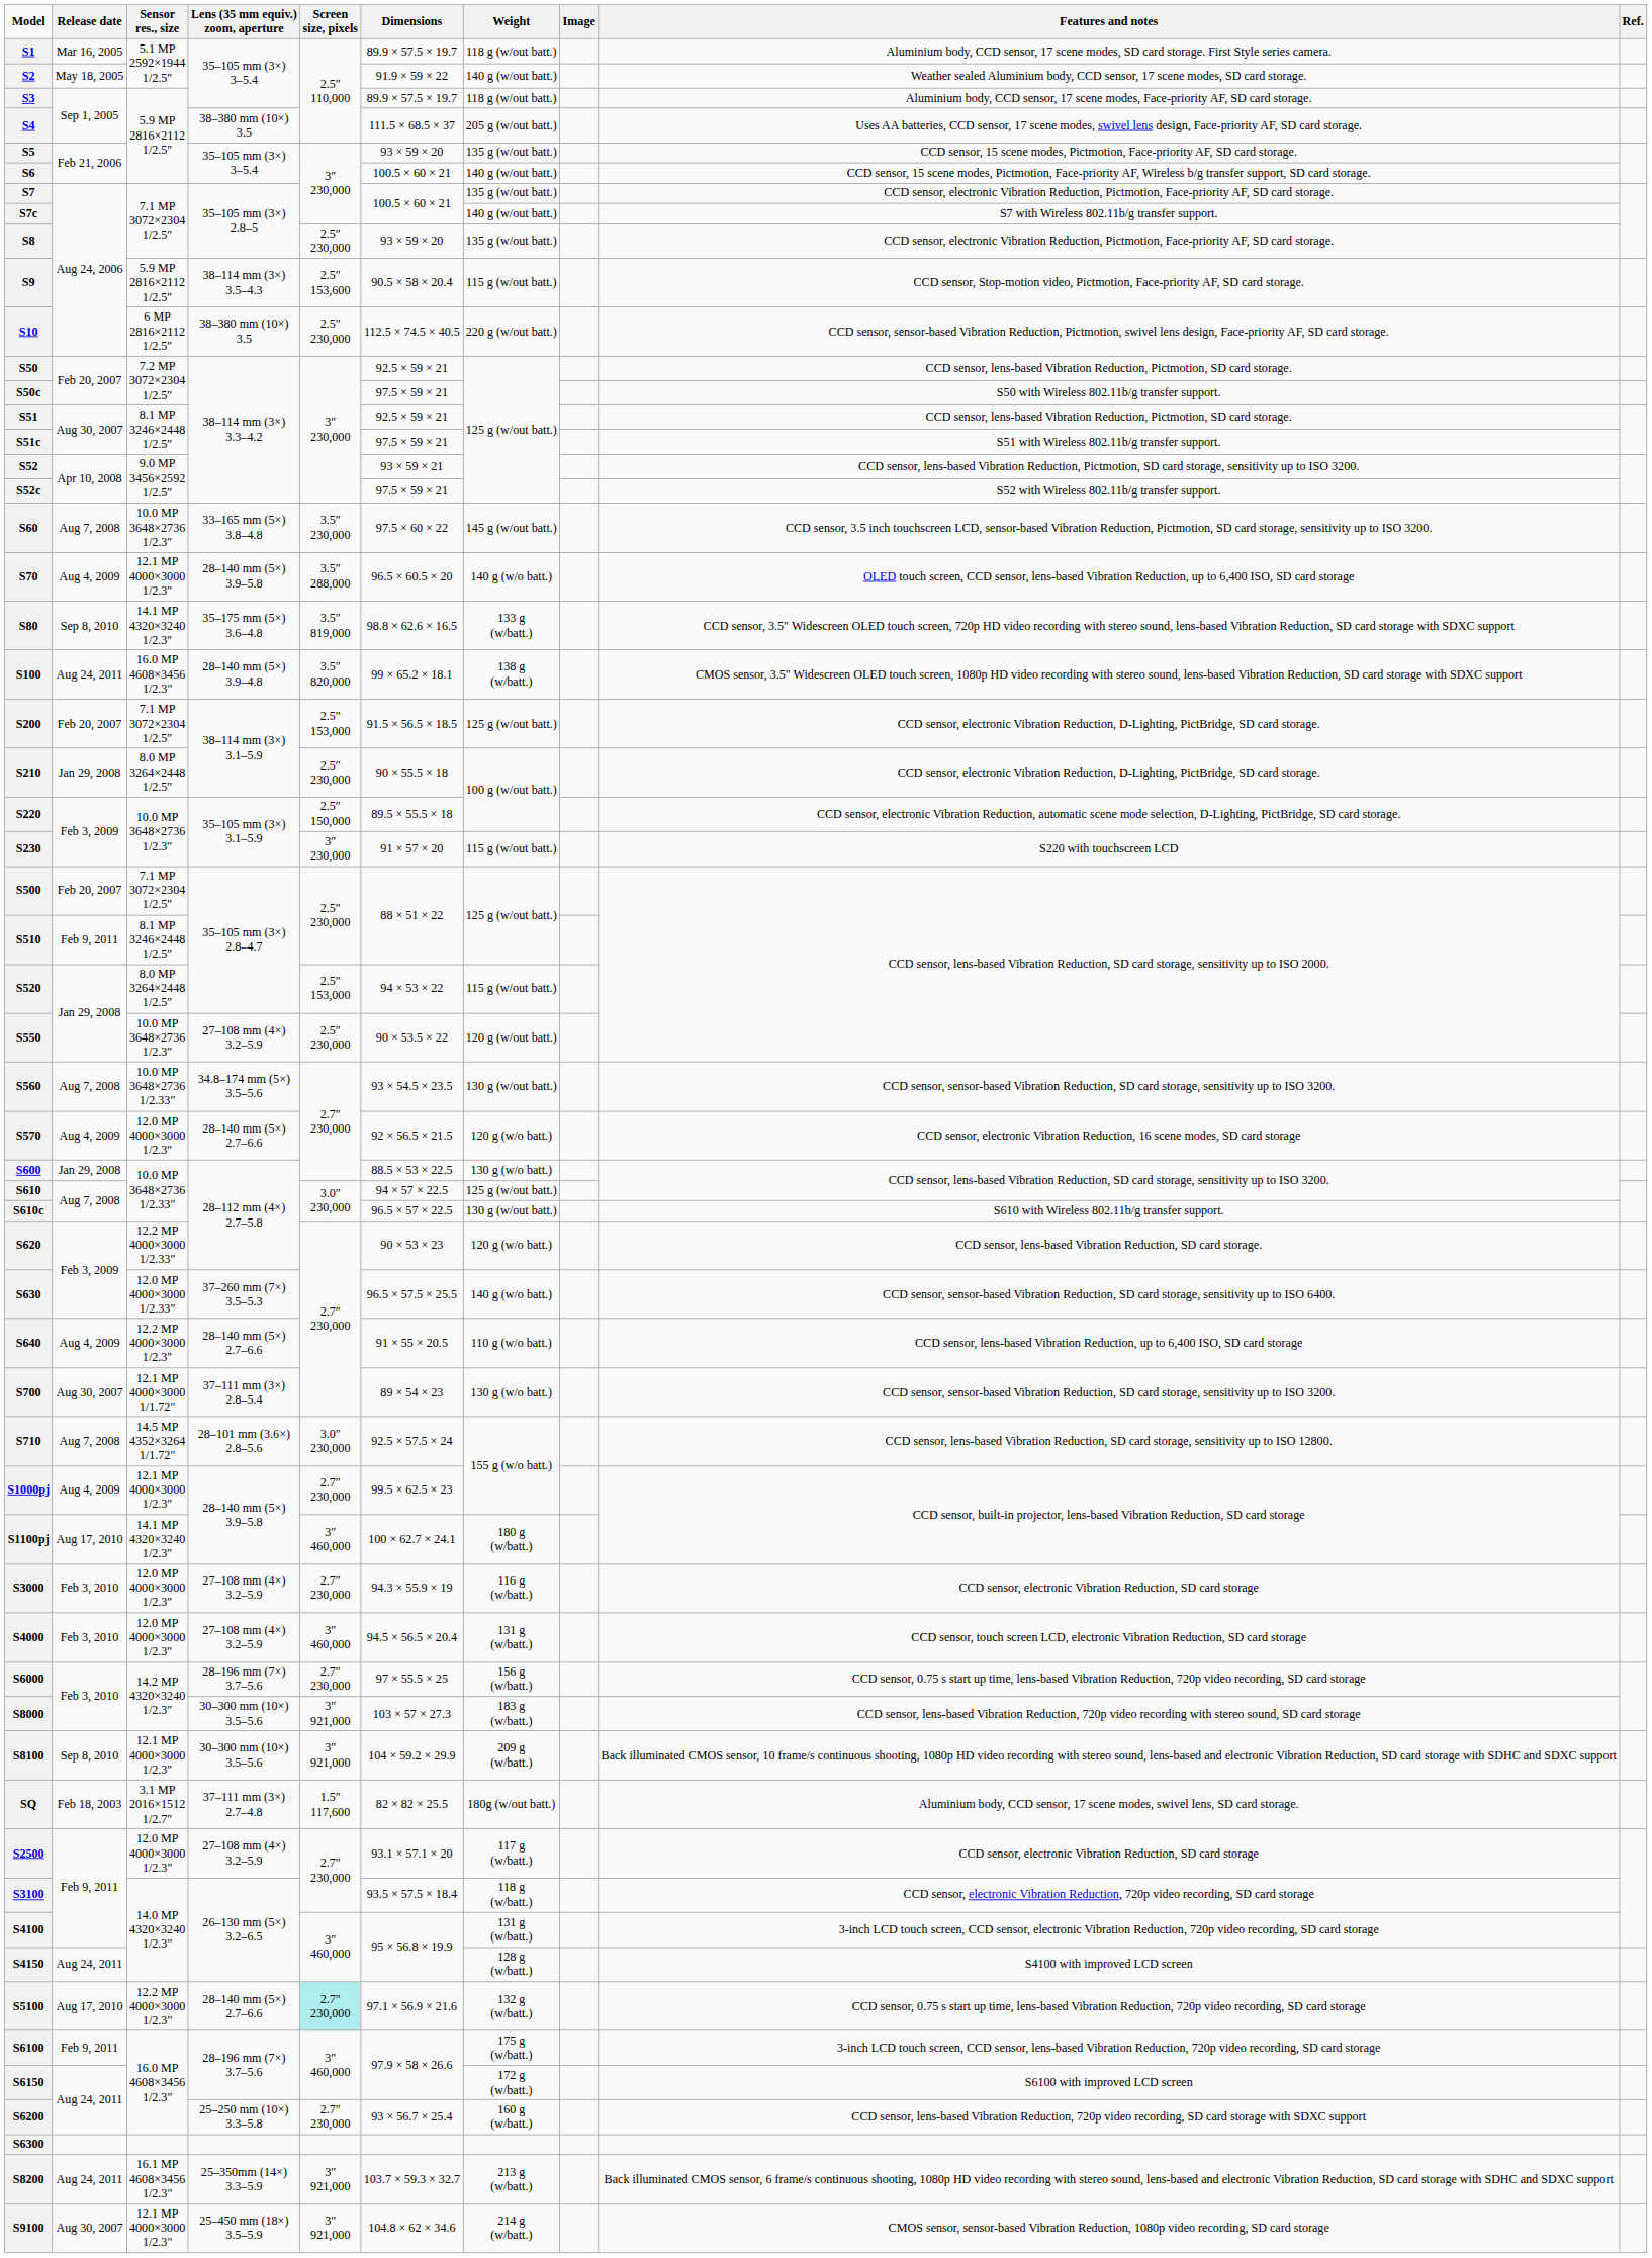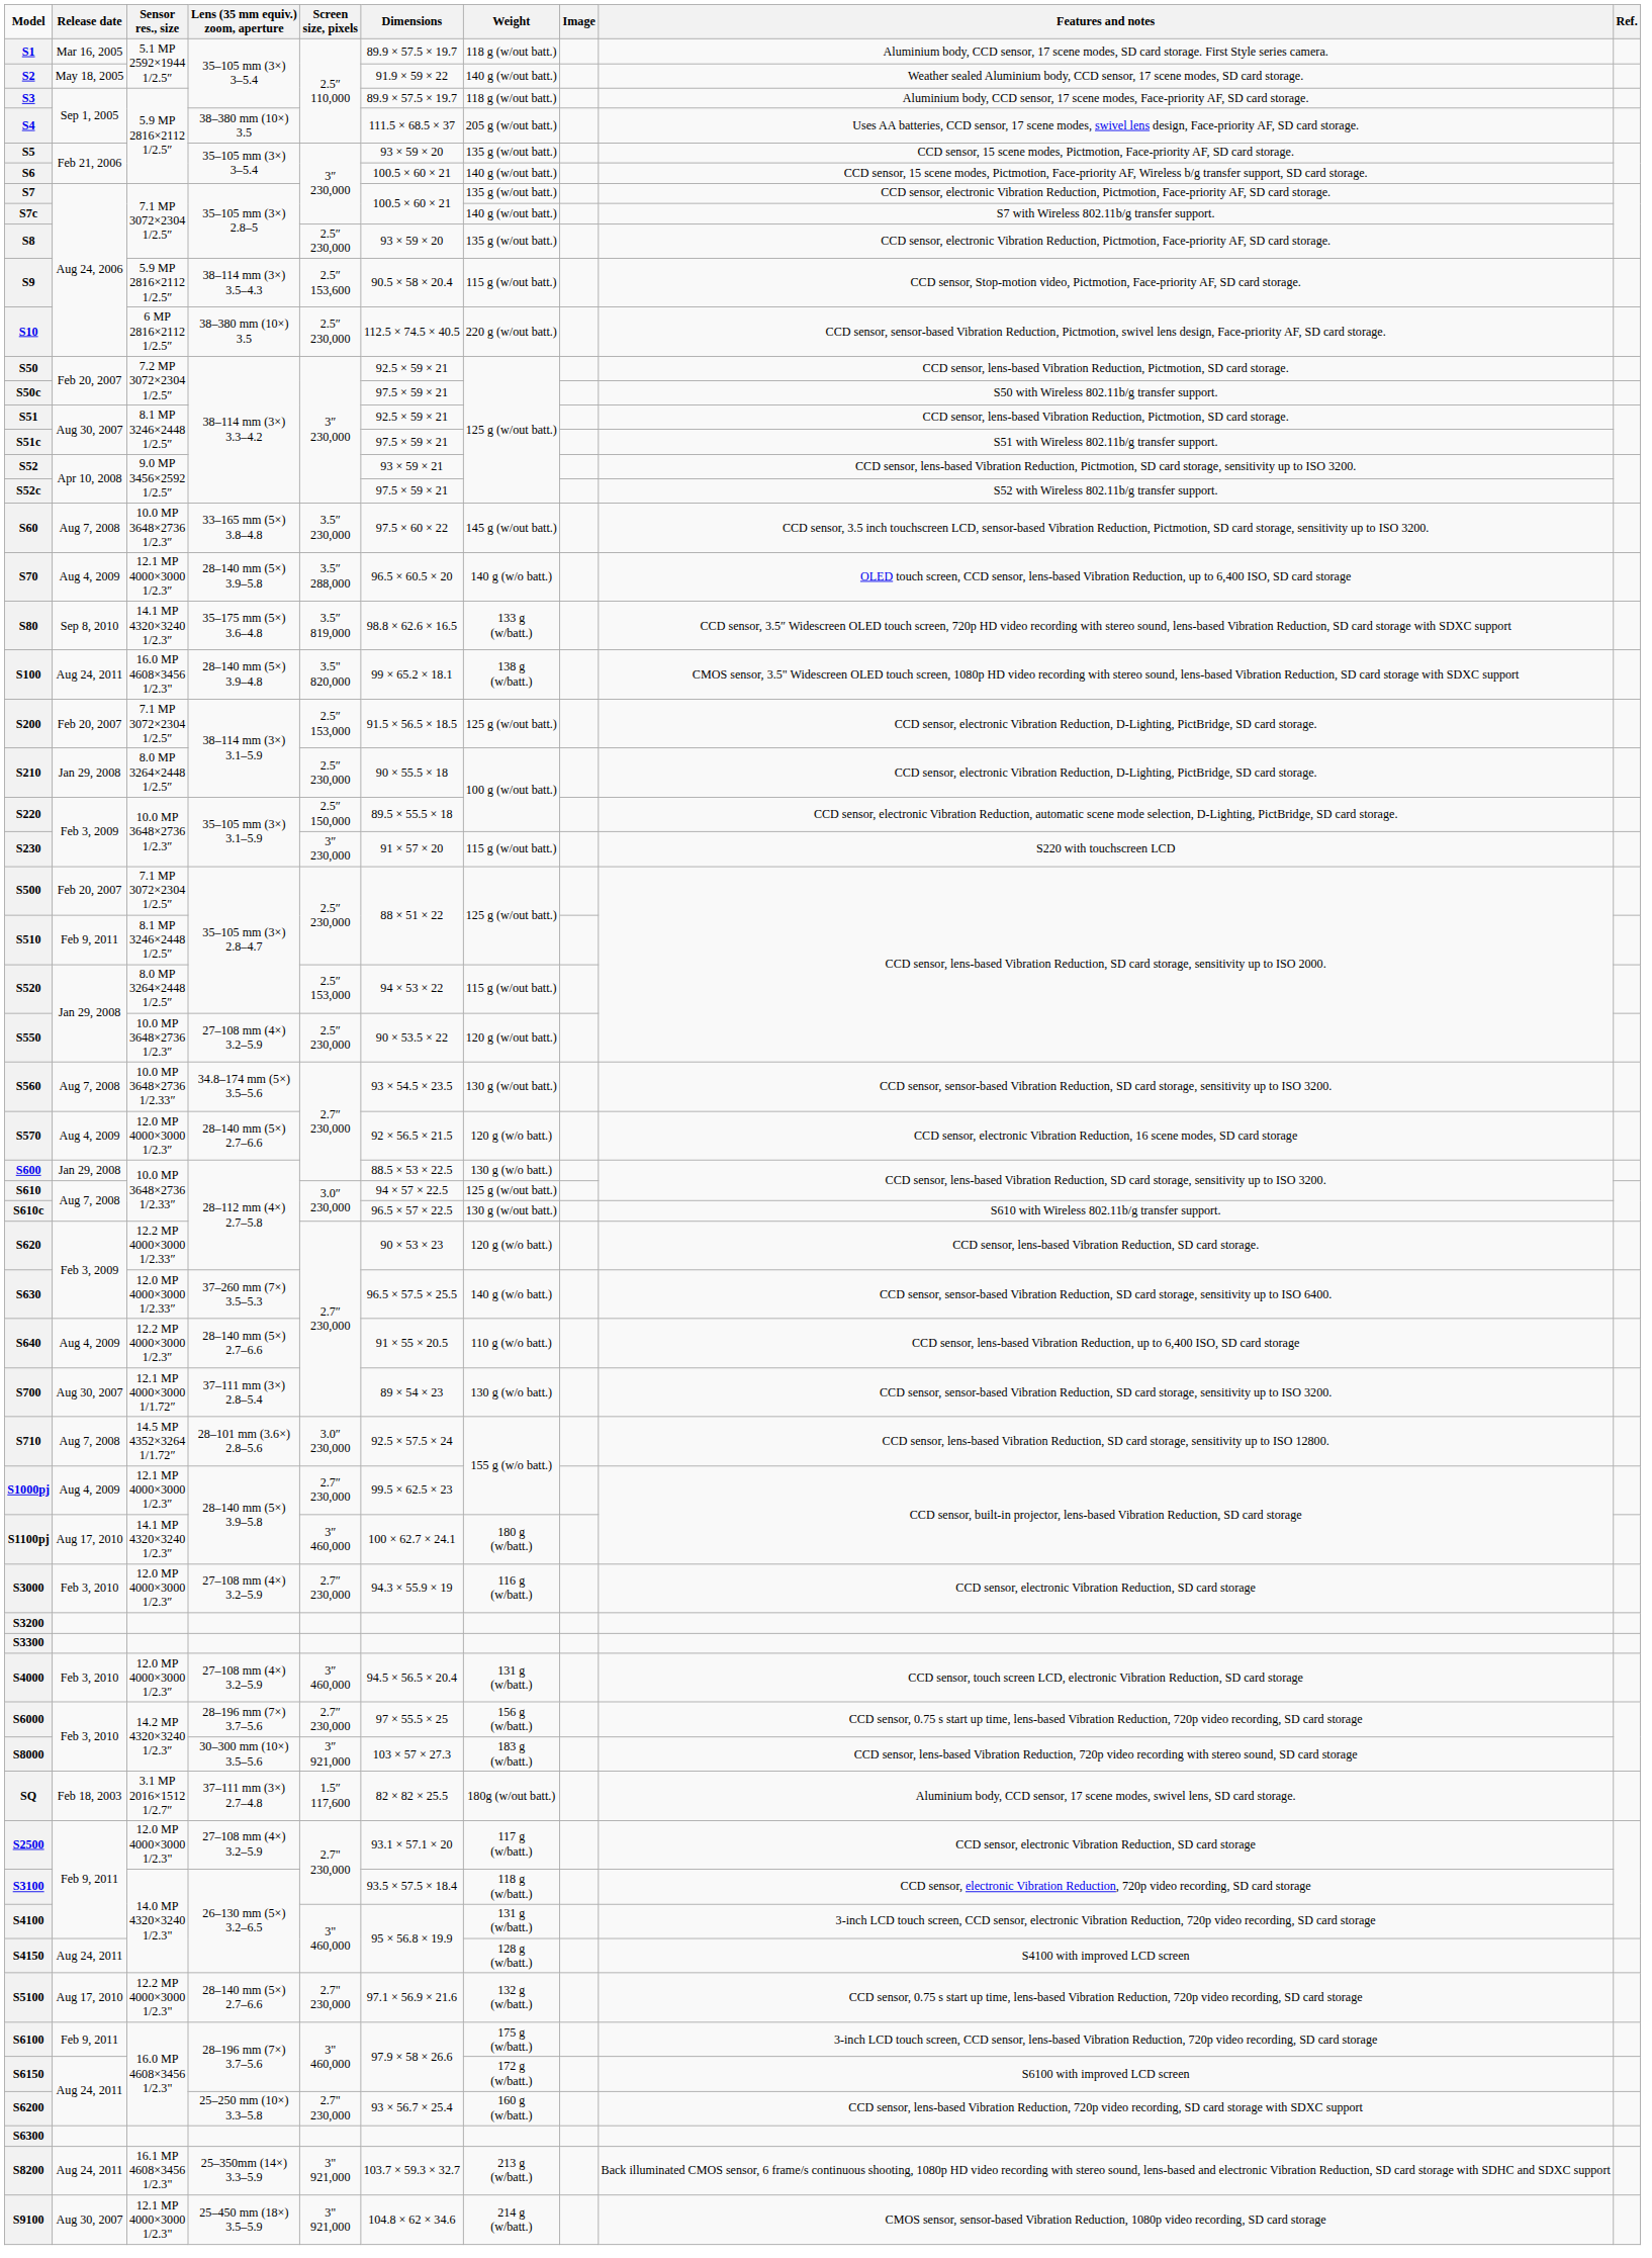+ row: S3200
+ row: S3300
- row: S8100 | Sep 8, 2010 | 12.1 MP 4000×3000 1/2.3″ | 30–300 mm (10×) 3.5–5.6 | 3″ 921,000 | 104 × 59.2 × 29.9 | 209 g (w/batt.) | Back illuminated CMOS sensor, 10 frame/s continuous shooting, 1080p HD video recording with stereo sound, lens-based and electronic Vibration Reduction, SD card storage with SDHC and SDXC support
S5100 | Screen size, pixels: paleturquoise background -> no background
